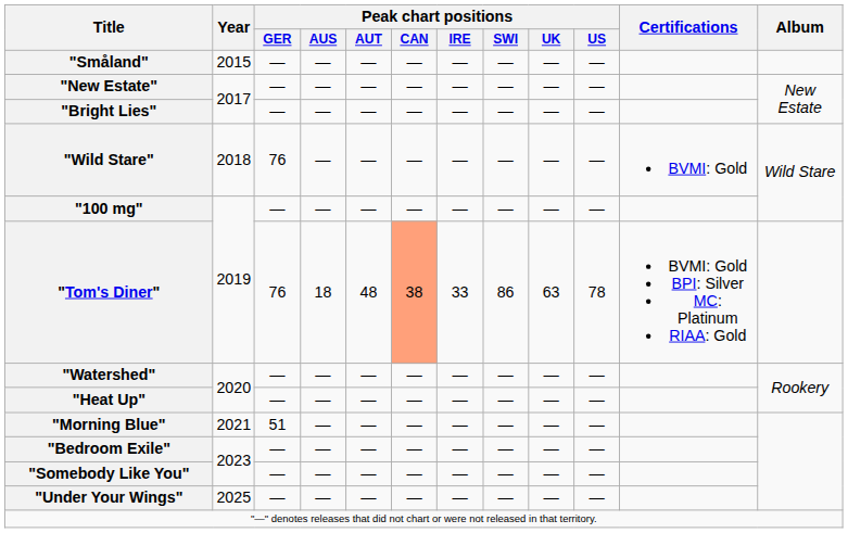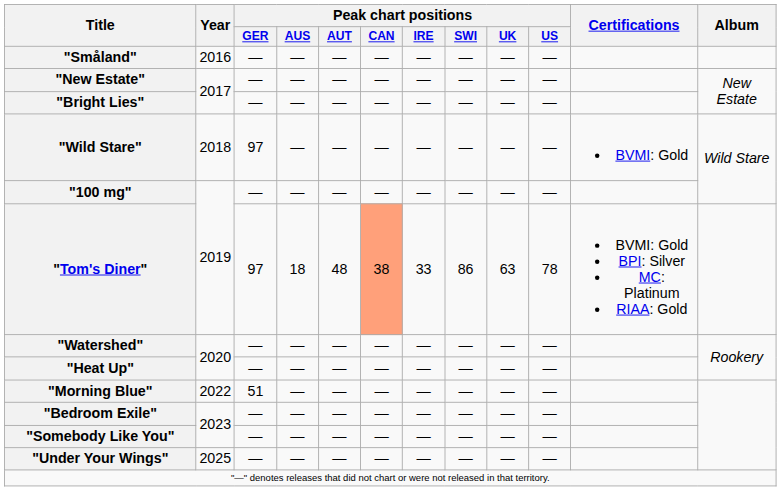"Småland" | Year: 2015 -> 2016
"Wild Stare" | Peak chart positions / GER: 76 -> 97
"Tom's Diner" | Peak chart positions / GER: 76 -> 97
"Morning Blue" | Year: 2021 -> 2022
